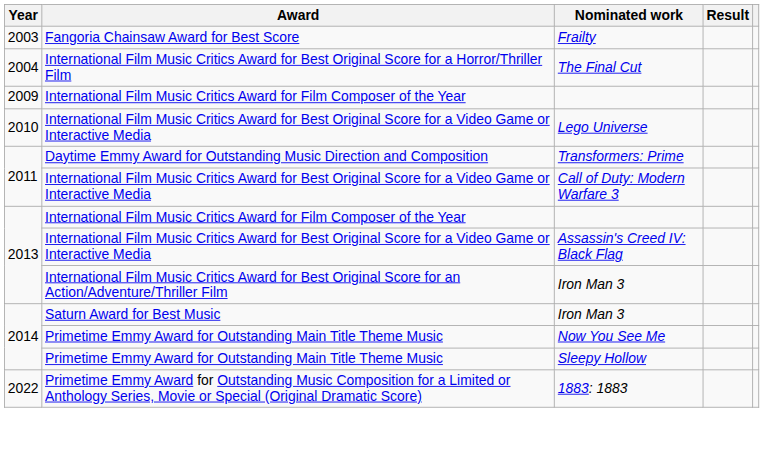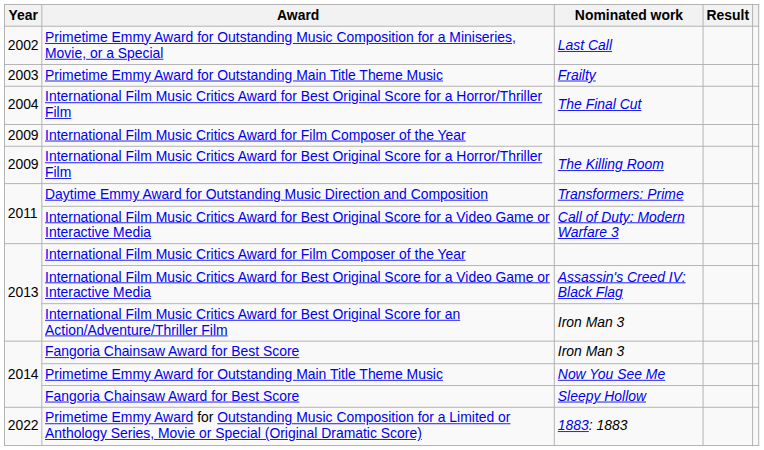+ row: 2002 | Primetime Emmy Award for Outstanding Music Composition for a Miniseries, Movie, or a Special | Last Call
Frailty | Award: Fangoria Chainsaw Award for Best Score -> Primetime Emmy Award for Outstanding Main Title Theme Music
+ row: 2009 | International Film Music Critics Award for Best Original Score for a Horror/Thriller Film | The Killing Room
- row: 2010 | International Film Music Critics Award for Best Original Score for a Video Game or Interactive Media | Lego Universe
2014 / Iron Man 3 | Award: Saturn Award for Best Music -> Fangoria Chainsaw Award for Best Score
Sleepy Hollow | Award: Primetime Emmy Award for Outstanding Main Title Theme Music -> Fangoria Chainsaw Award for Best Score
